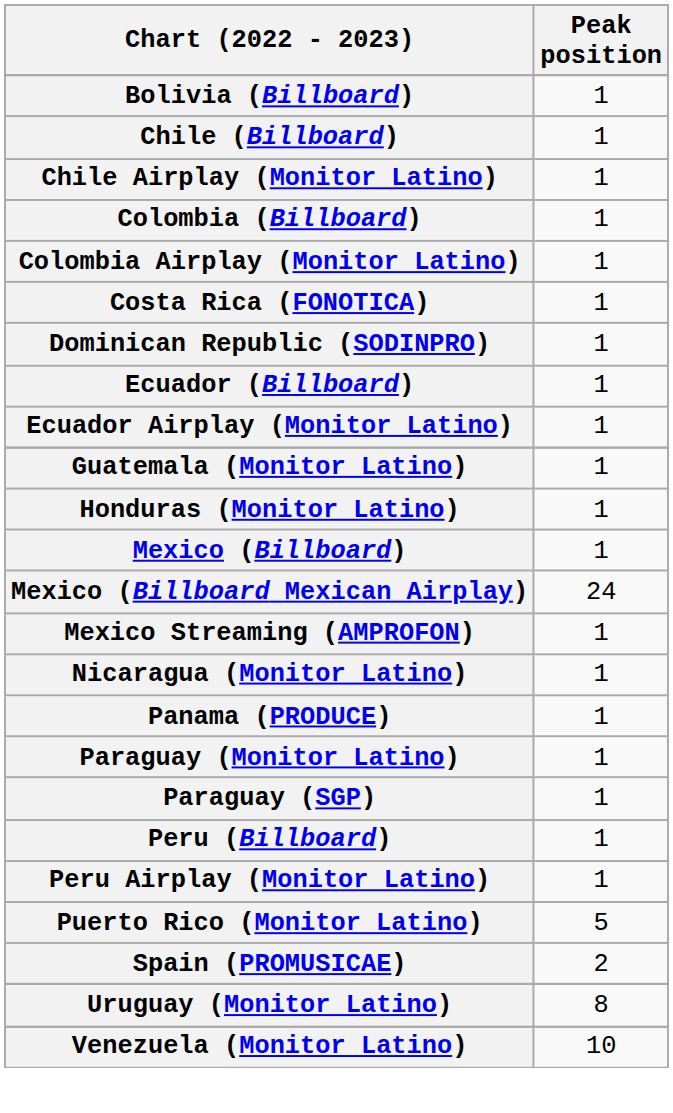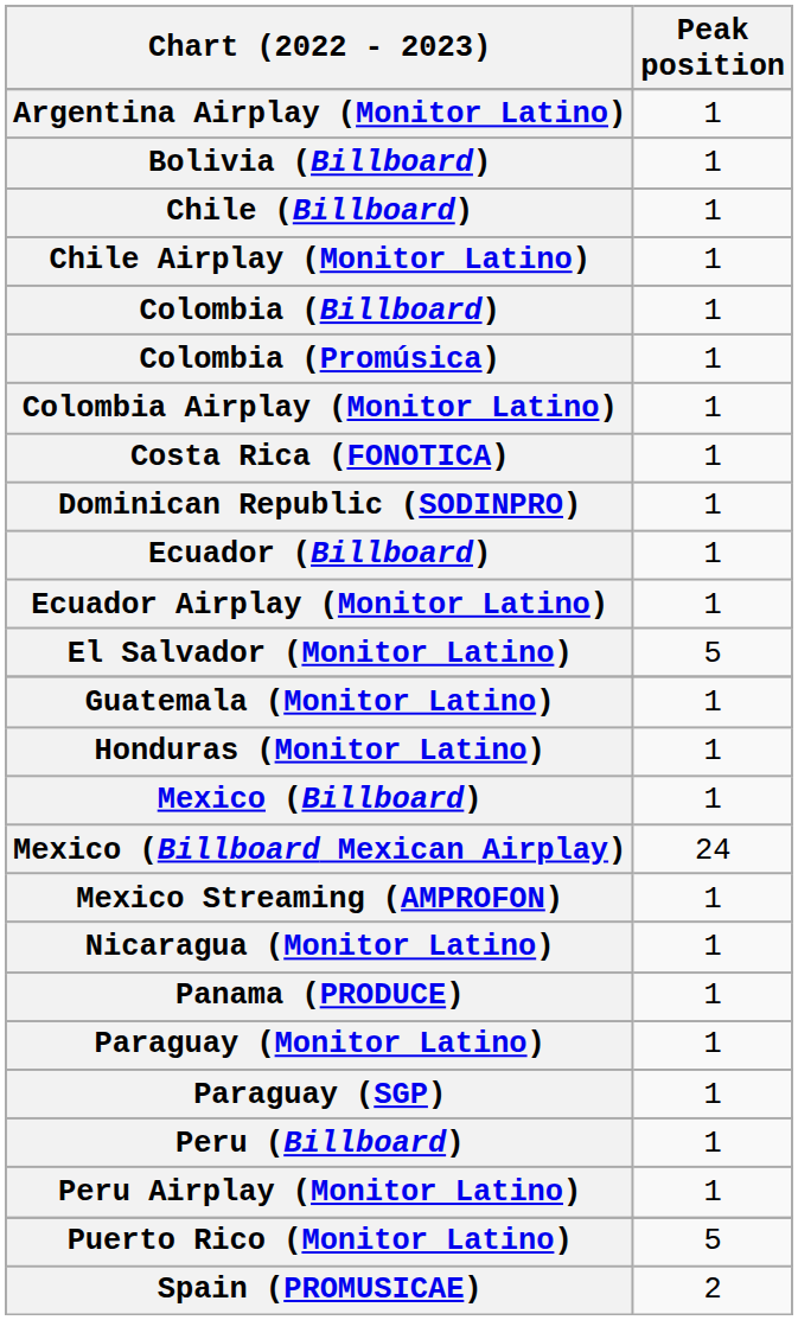+ row: Argentina Airplay (Monitor Latino) | 1
+ row: Colombia (Promúsica) | 1
+ row: El Salvador (Monitor Latino) | 5
- row: Uruguay (Monitor Latino) | 8
- row: Venezuela (Monitor Latino) | 10
